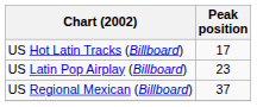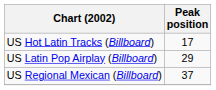US Latin Pop Airplay (Billboard) | Peak position: 23 -> 29
